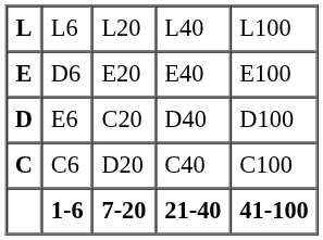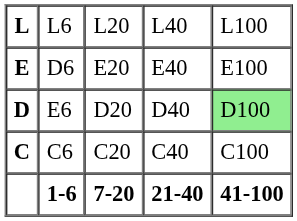D | column 3: C20 -> D20
D | column 5: no background -> lightgreen background
C | column 3: D20 -> C20
